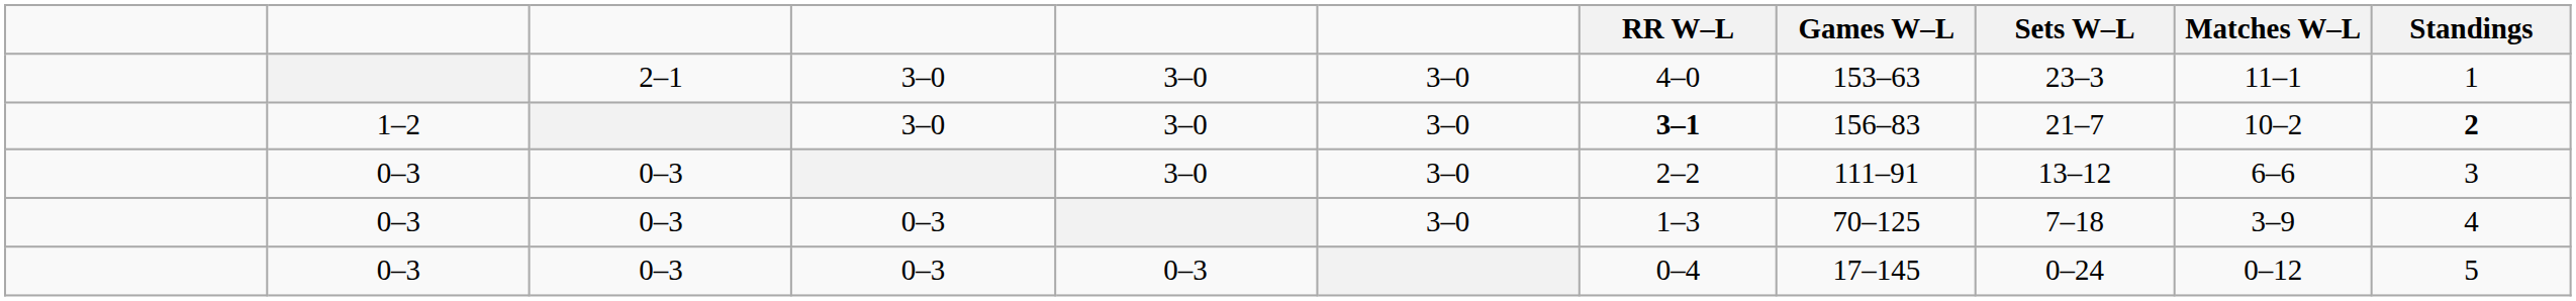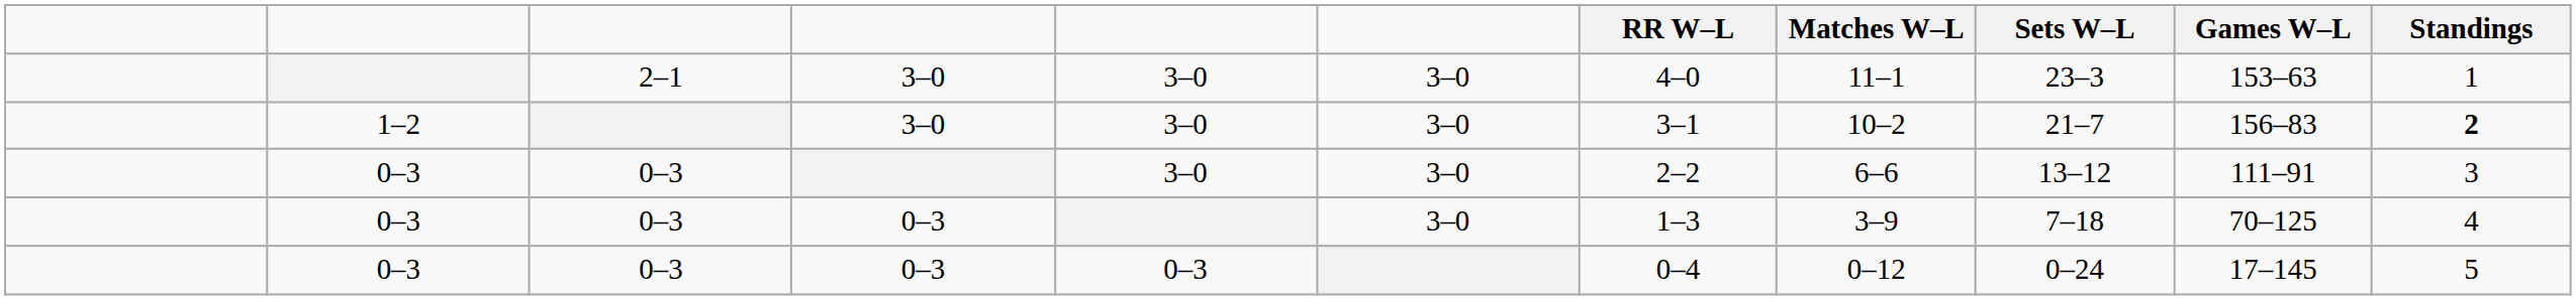columns swapped: Matches W–L <-> Games W–L
1–2 | RR W–L: bold -> normal
